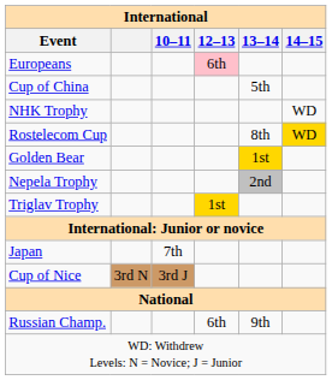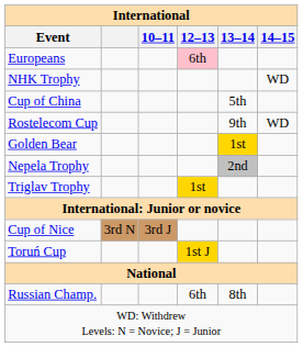rows swapped: Cup of China <-> NHK Trophy
Rostelecom Cup | 13–14: 8th -> 9th
Rostelecom Cup | 14–15: gold background -> no background
- row: Japan | 7th
+ row: Toruń Cup | 1st J
Russian Champ. | 13–14: 9th -> 8th
